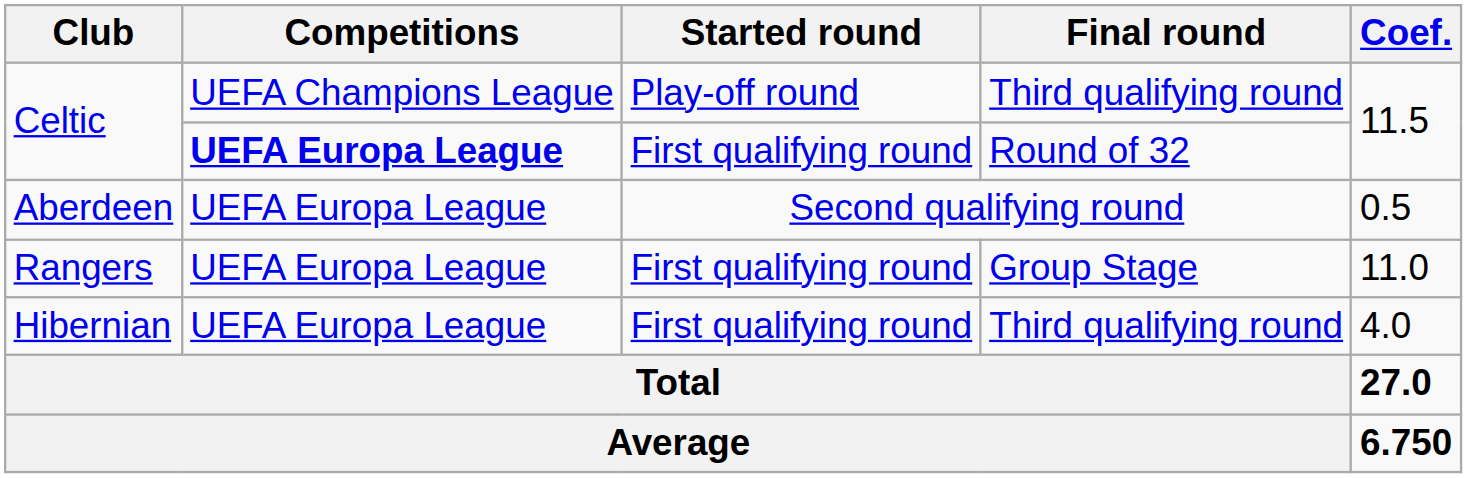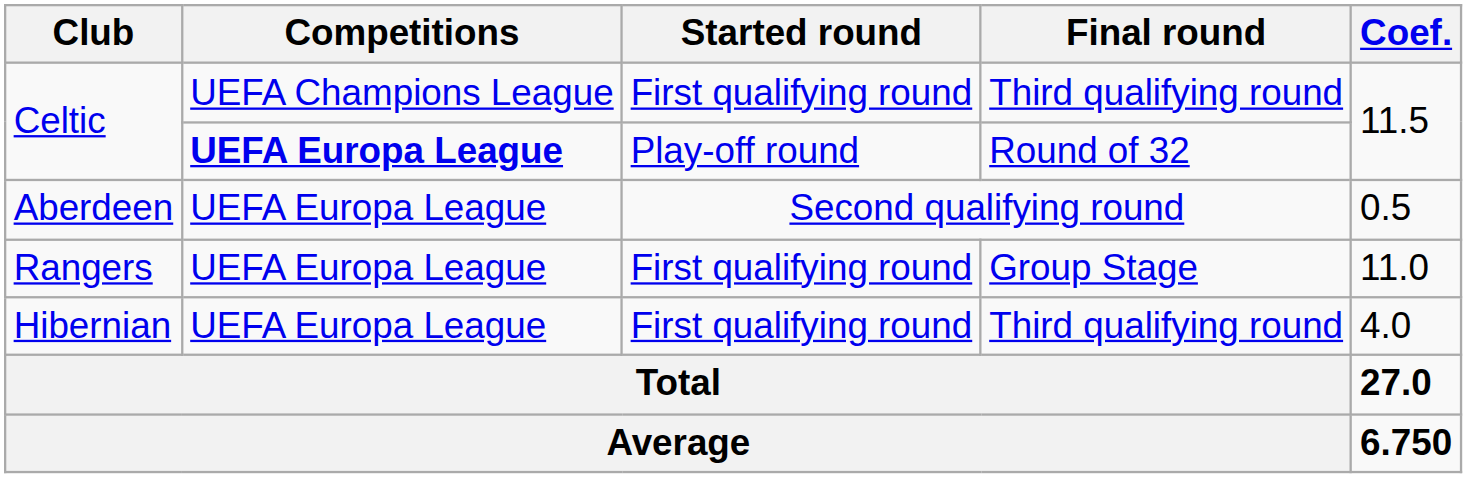Celtic / Third qualifying round | Started round: Play-off round -> First qualifying round
Celtic / Round of 32 | Started round: First qualifying round -> Play-off round
